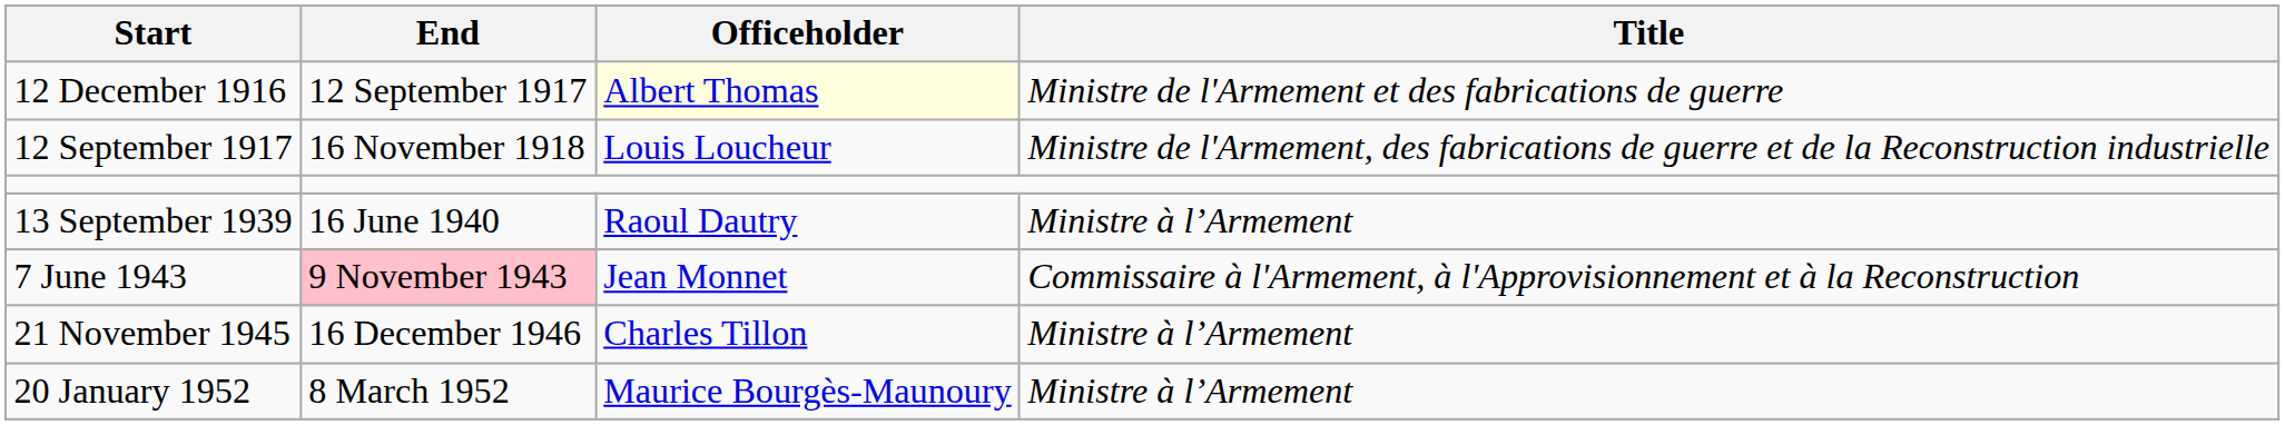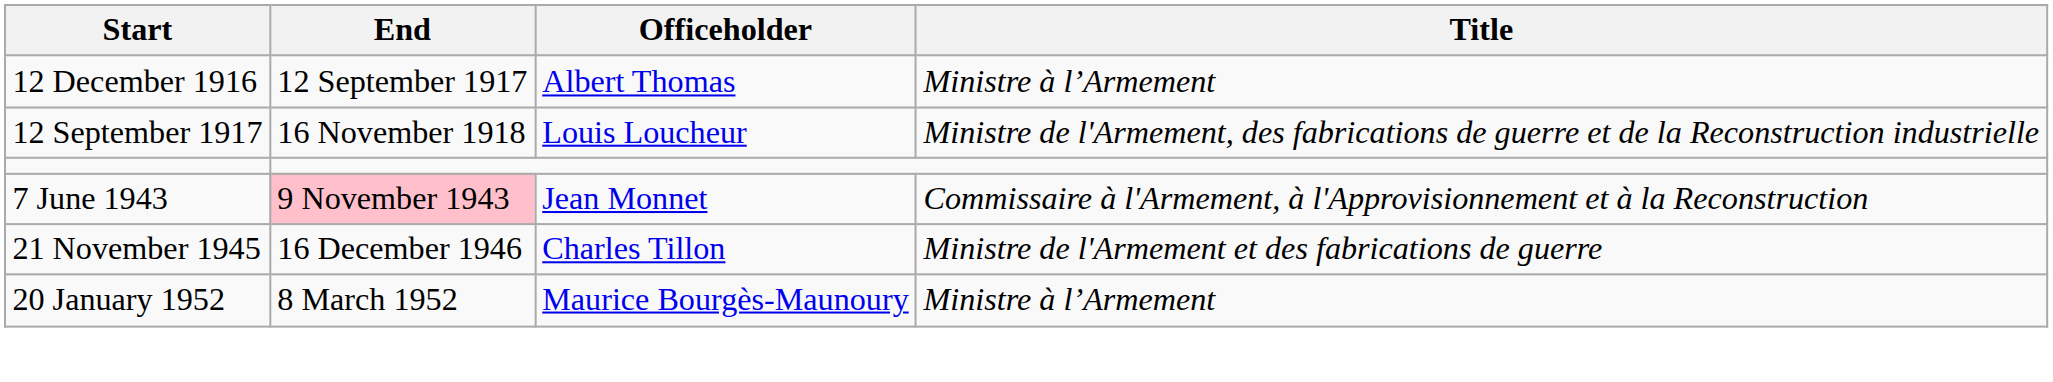12 December 1916 | Officeholder: lightyellow background -> no background
12 December 1916 | Title: Ministre de l'Armement et des fabrications de guerre -> Ministre à l’Armement
- row: 13 September 1939 | 16 June 1940 | Raoul Dautry | Ministre à l’Armement
21 November 1945 | Title: Ministre à l’Armement -> Ministre de l'Armement et des fabrications de guerre
